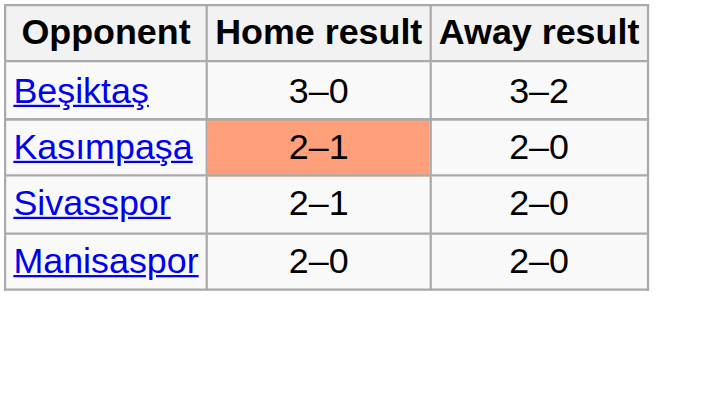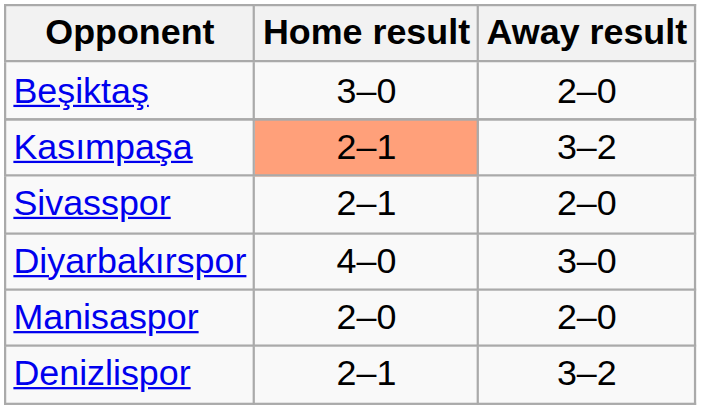Beşiktaş | Away result: 3–2 -> 2–0
Kasımpaşa | Away result: 2–0 -> 3–2
+ row: Diyarbakırspor | 4–0 | 3–0
+ row: Denizlispor | 2–1 | 3–2
